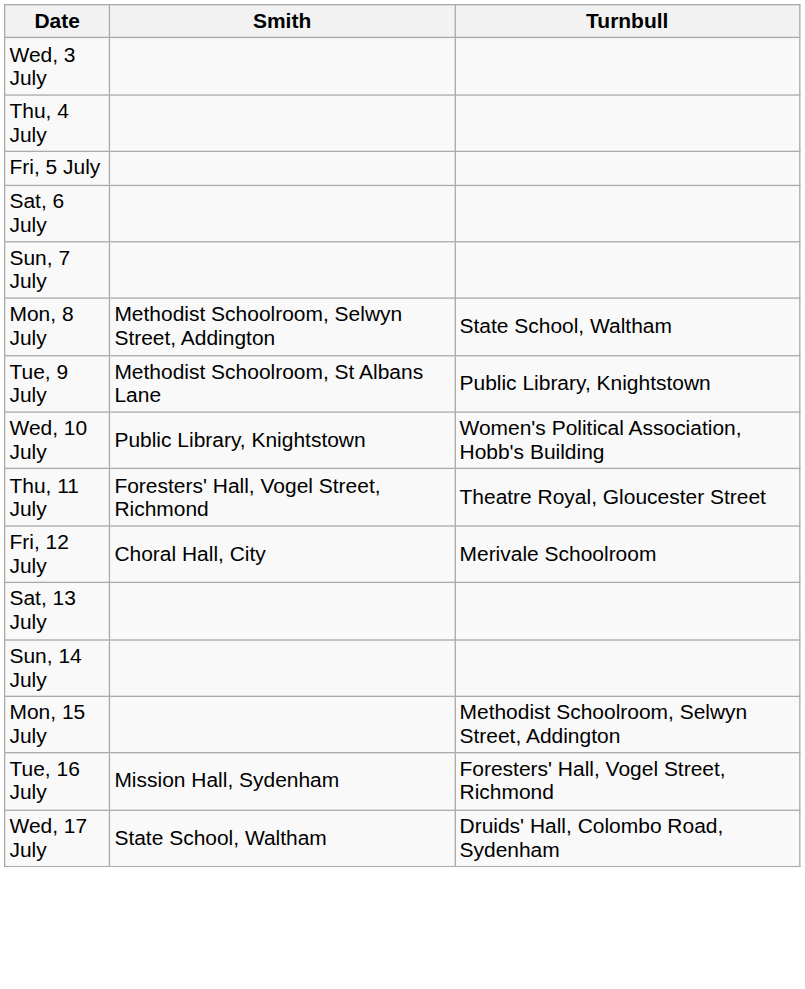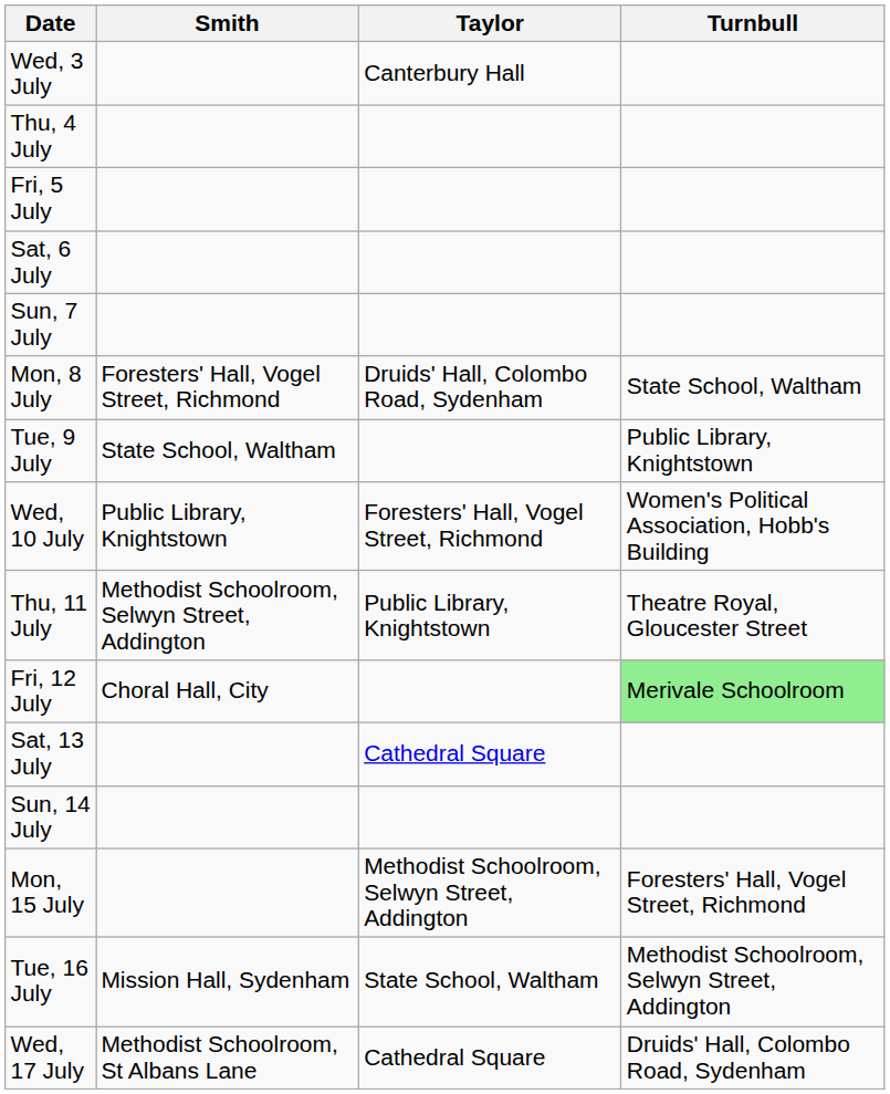+ column: Taylor | Canterbury Hall | Druids' Hall, Colombo Road, Sydenham | Foresters' Hall, Vogel Street, Richmond | Public Library, Knightstown | Cathedral Square | Methodist Schoolroom, Selwyn Street, Addington | State School, Waltham | Cathedral Square
Mon, 8 July | Smith: Methodist Schoolroom, Selwyn Street, Addington -> Foresters' Hall, Vogel Street, Richmond
Tue, 9 July | Smith: Methodist Schoolroom, St Albans Lane -> State School, Waltham
Thu, 11 July | Smith: Foresters' Hall, Vogel Street, Richmond -> Methodist Schoolroom, Selwyn Street, Addington
Fri, 12 July | Turnbull: no background -> lightgreen background
Mon, 15 July | Turnbull: Methodist Schoolroom, Selwyn Street, Addington -> Foresters' Hall, Vogel Street, Richmond
Tue, 16 July | Turnbull: Foresters' Hall, Vogel Street, Richmond -> Methodist Schoolroom, Selwyn Street, Addington
Wed, 17 July | Smith: State School, Waltham -> Methodist Schoolroom, St Albans Lane
